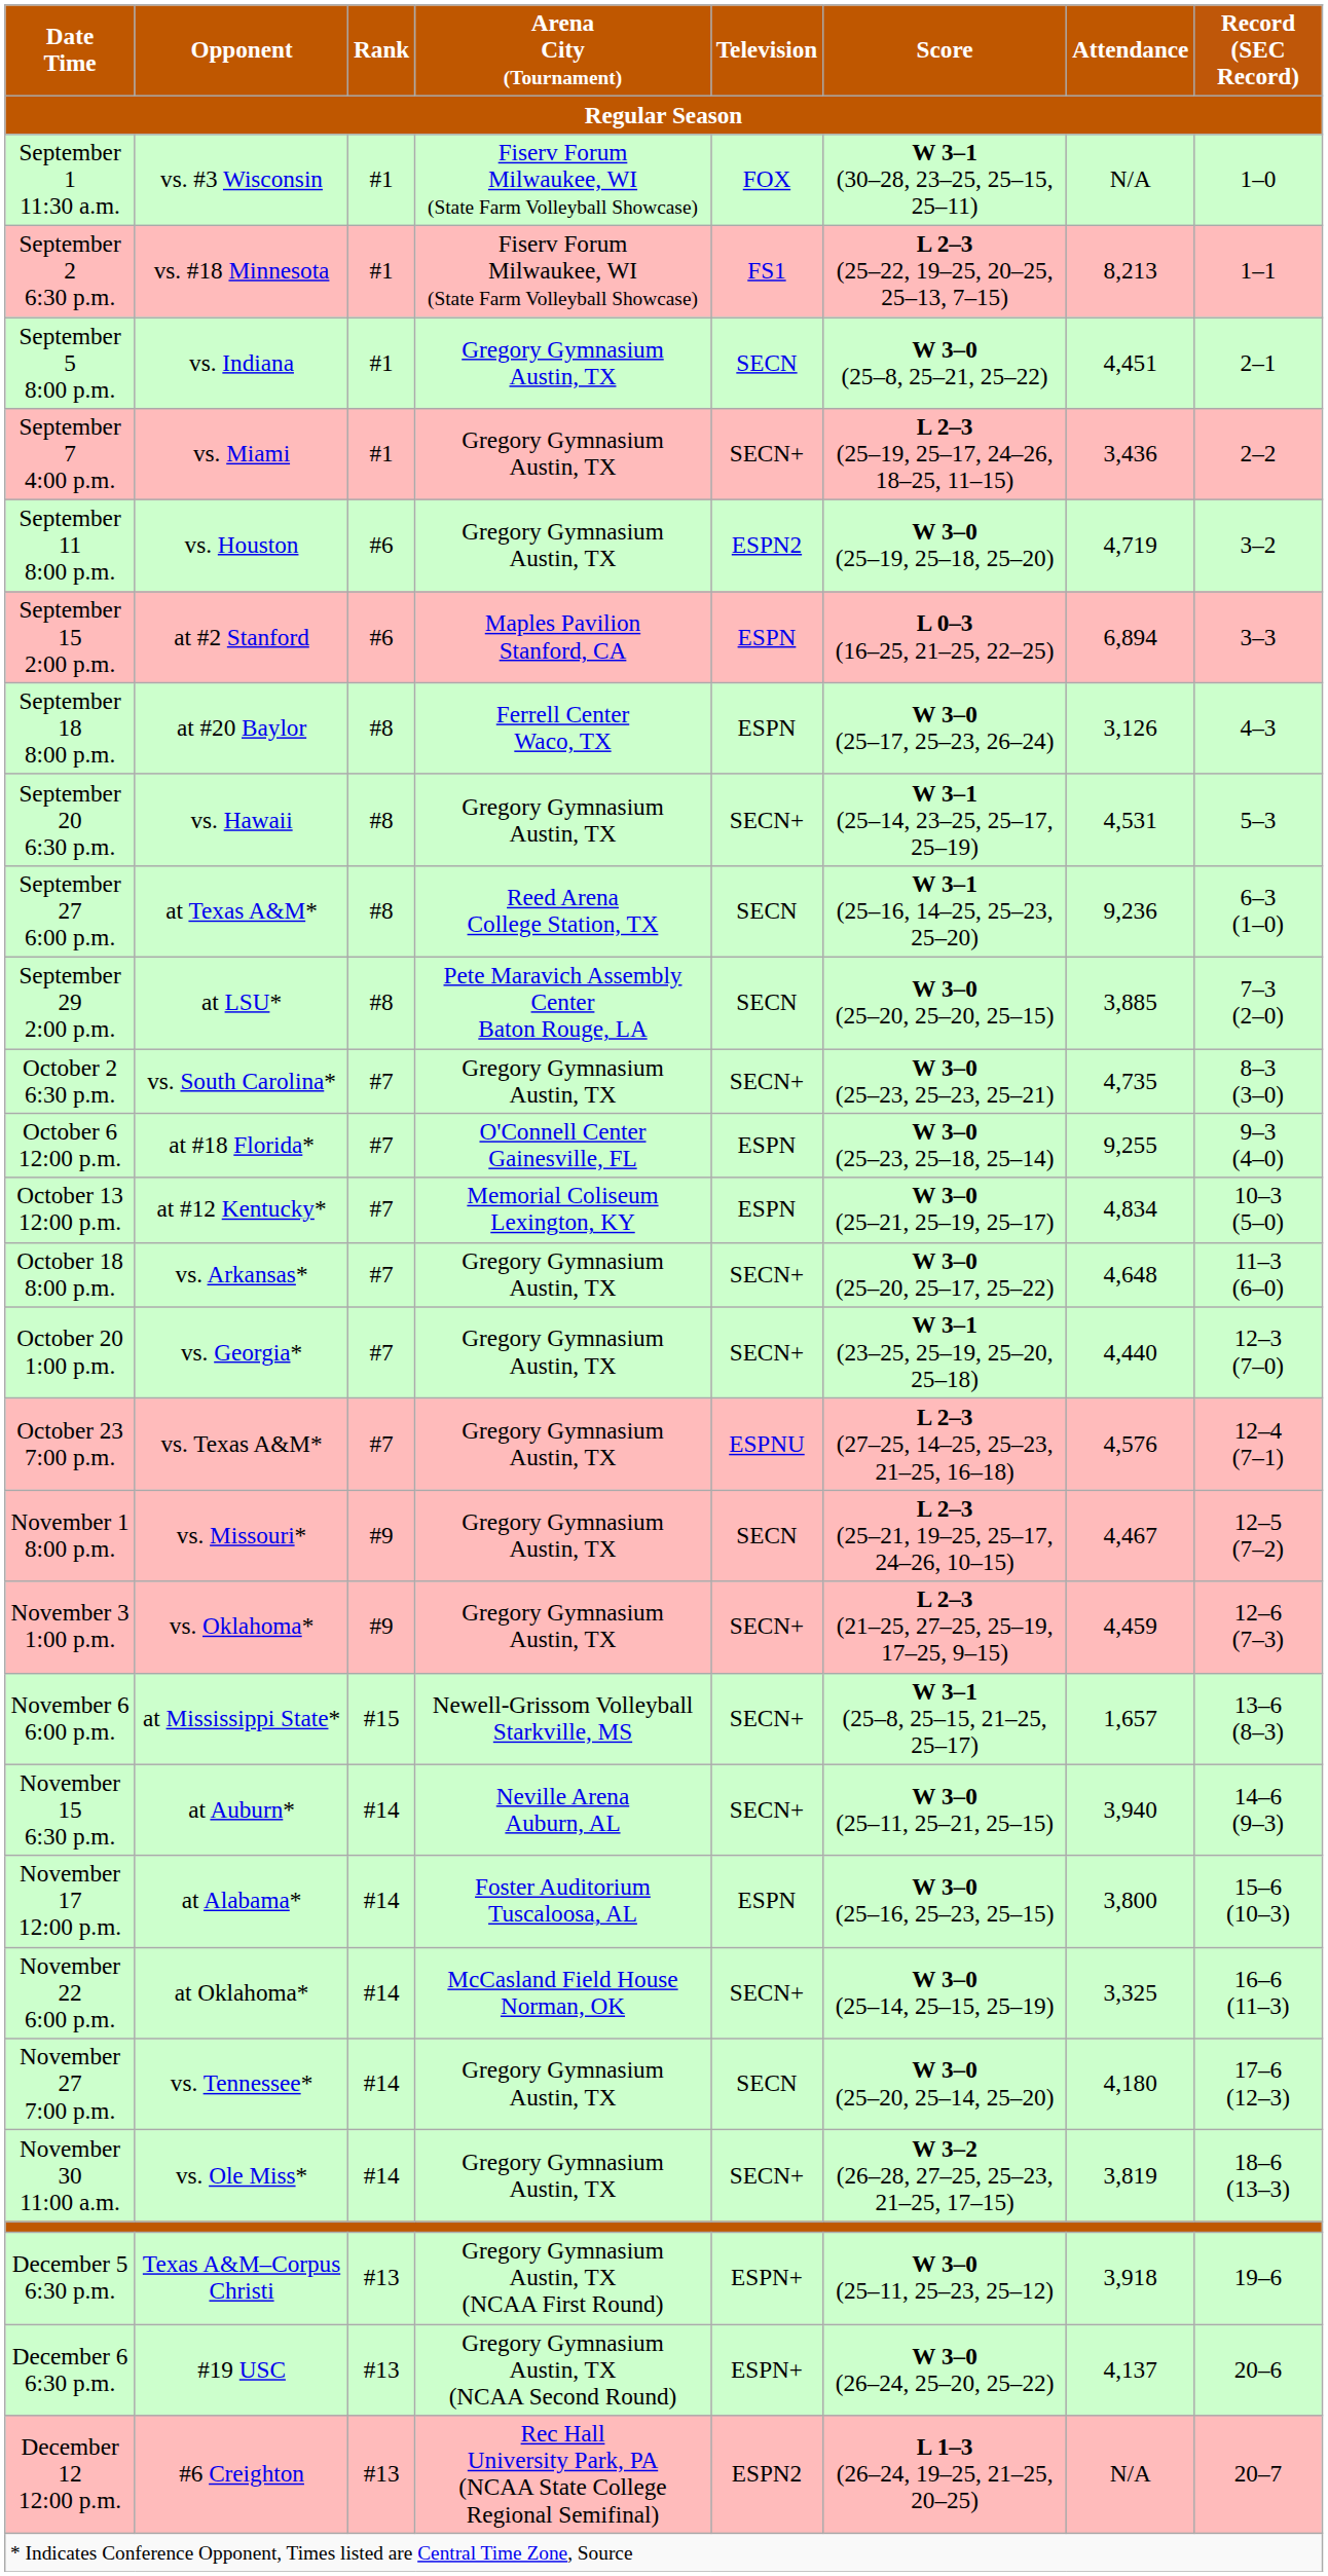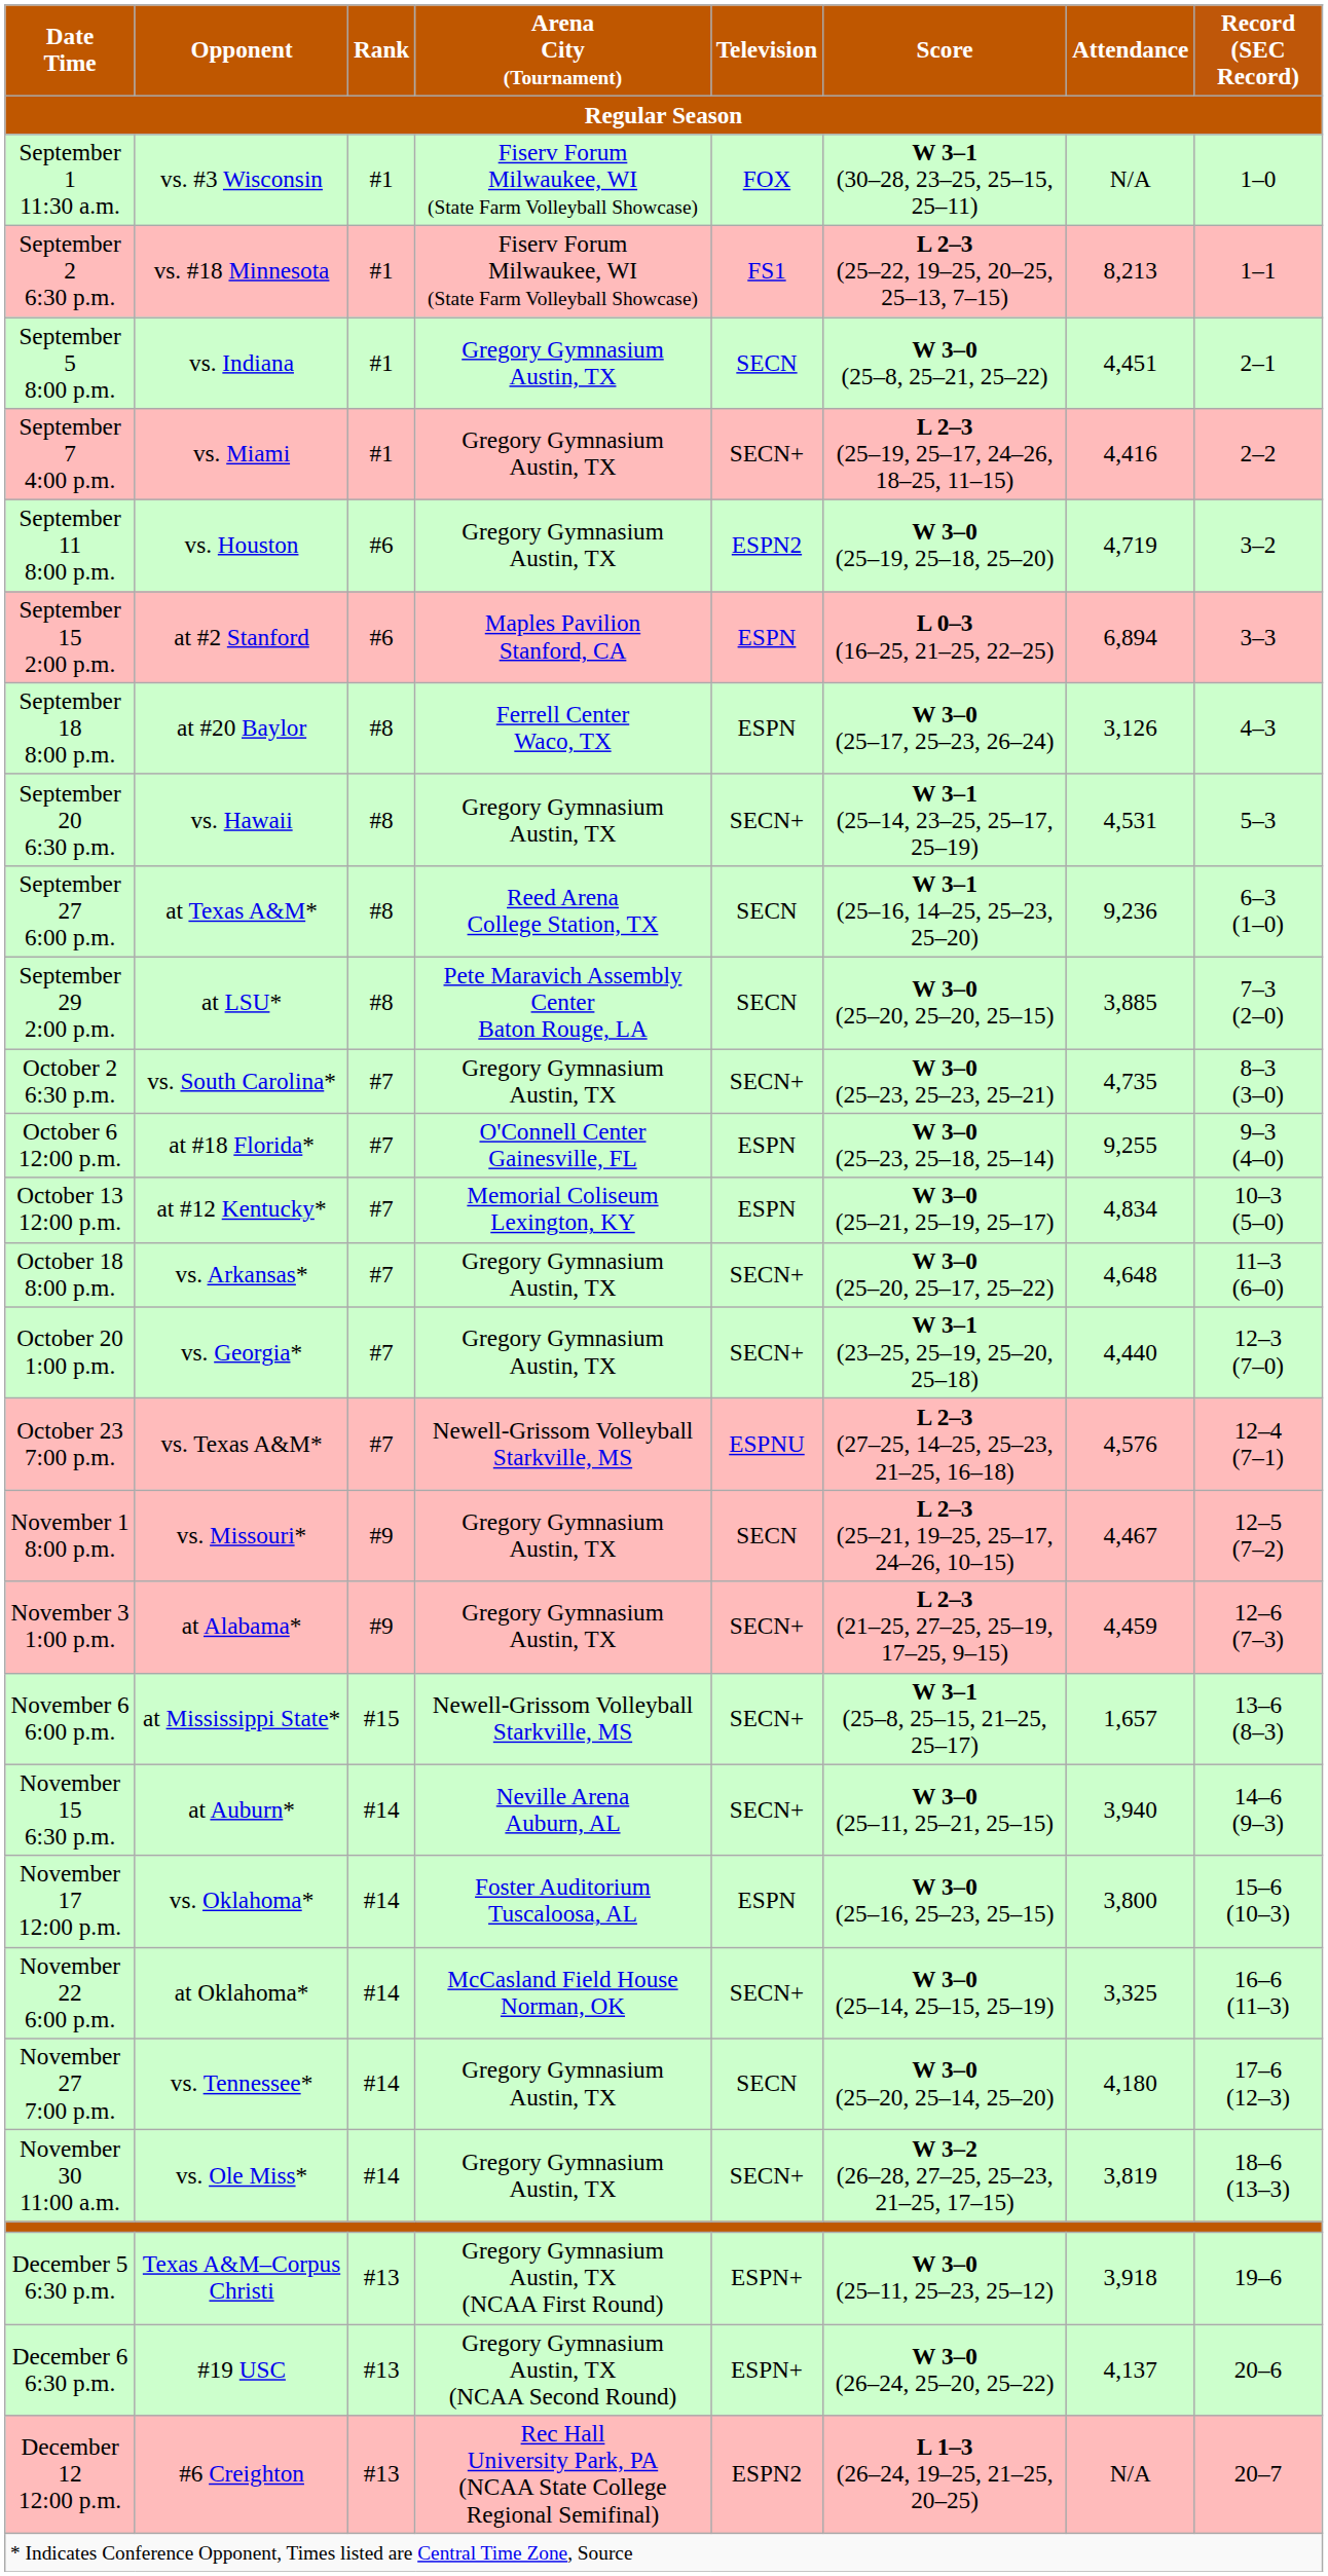September 7 4:00 p.m. | Attendance: 3,436 -> 4,416
October 23 7:00 p.m. | Arena City (Tournament): Gregory Gymnasium Austin, TX -> Newell-Grissom Volleyball Starkville, MS
November 3 1:00 p.m. | Opponent: vs. Oklahoma* -> at Alabama*
November 17 12:00 p.m. | Opponent: at Alabama* -> vs. Oklahoma*
